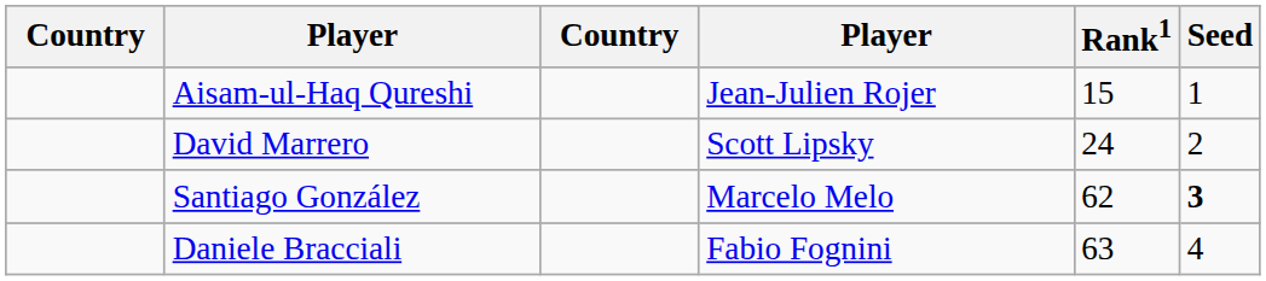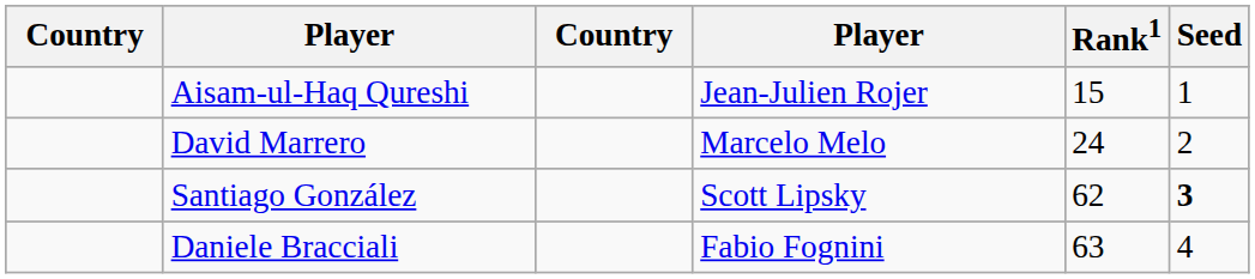David Marrero | column 4: Scott Lipsky -> Marcelo Melo
Santiago González | column 4: Marcelo Melo -> Scott Lipsky
